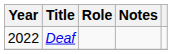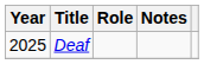Deaf | Year: 2022 -> 2025
